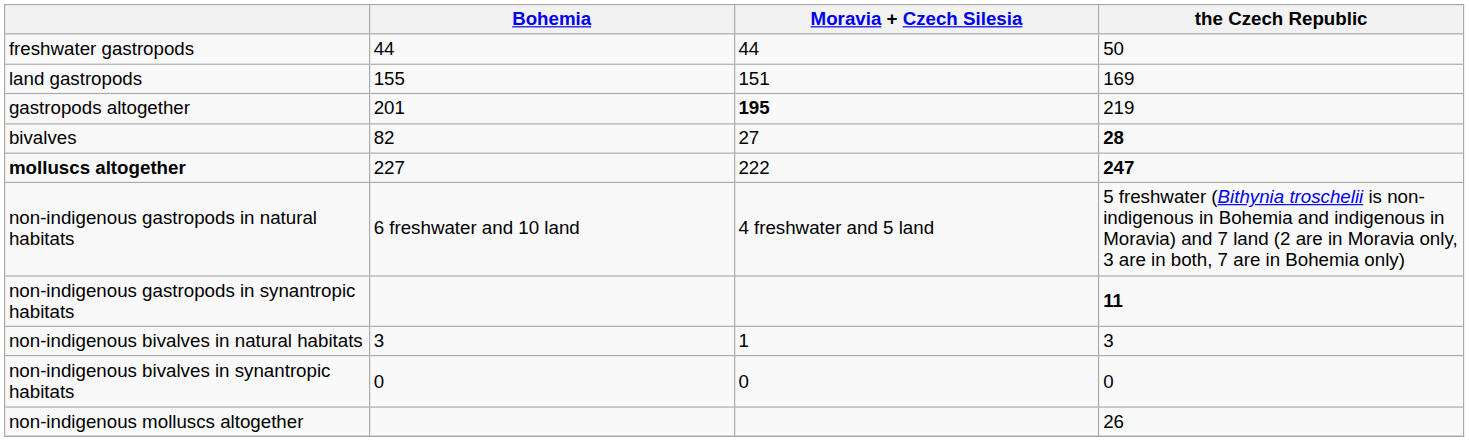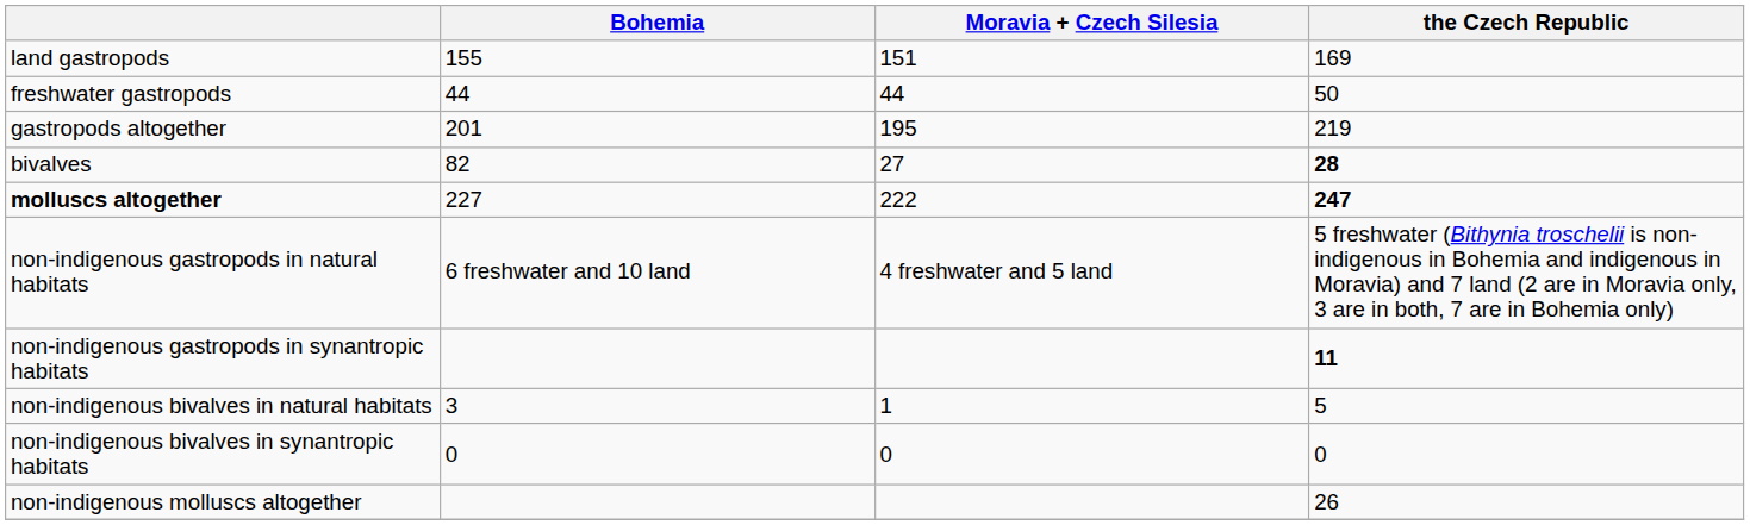rows swapped: freshwater gastropods <-> land gastropods
gastropods altogether | Moravia + Czech Silesia: bold -> normal
non-indigenous bivalves in natural habitats | the Czech Republic: 3 -> 5
